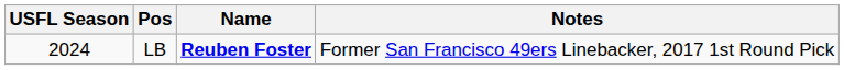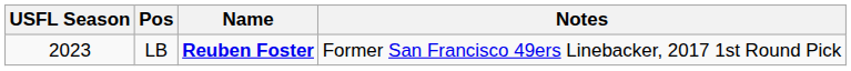LB | USFL Season: 2024 -> 2023
